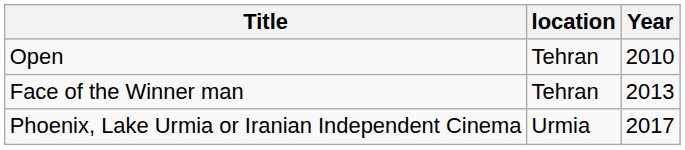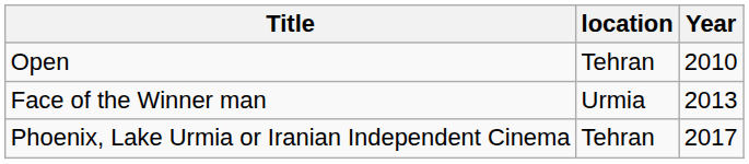Face of the Winner man | location: Tehran -> Urmia
Phoenix, Lake Urmia or Iranian Independent Cinema | location: Urmia -> Tehran
